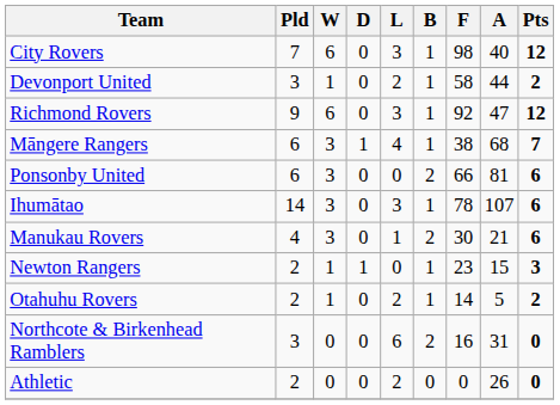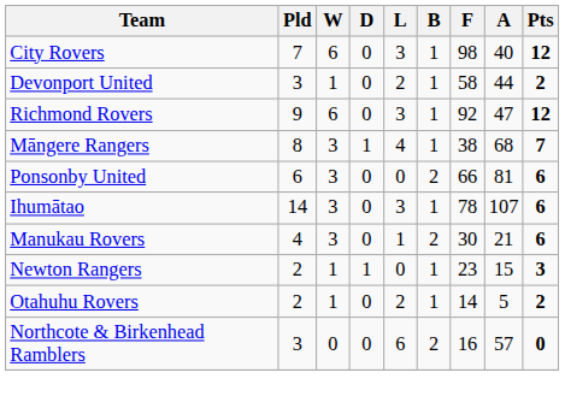Māngere Rangers | Pld: 6 -> 8
Northcote & Birkenhead Ramblers | A: 31 -> 57
- row: Athletic | 2 | 0 | 0 | 2 | 0 | 0 | 26 | 0
